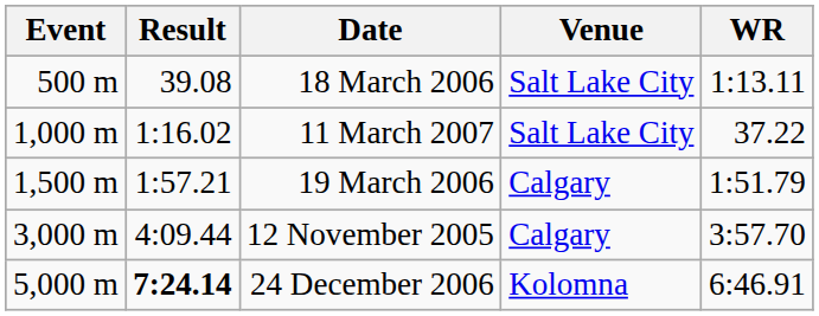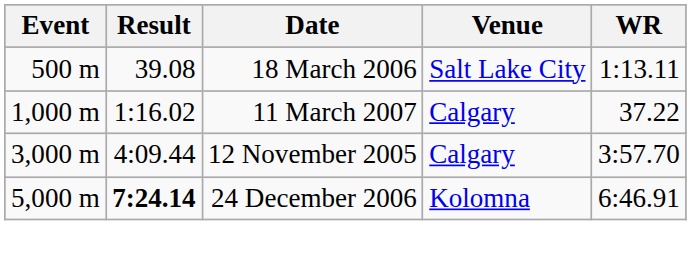11 March 2007 | Venue: Salt Lake City -> Calgary
- row: 1,500 m | 1:57.21 | 19 March 2006 | Calgary | 1:51.79
